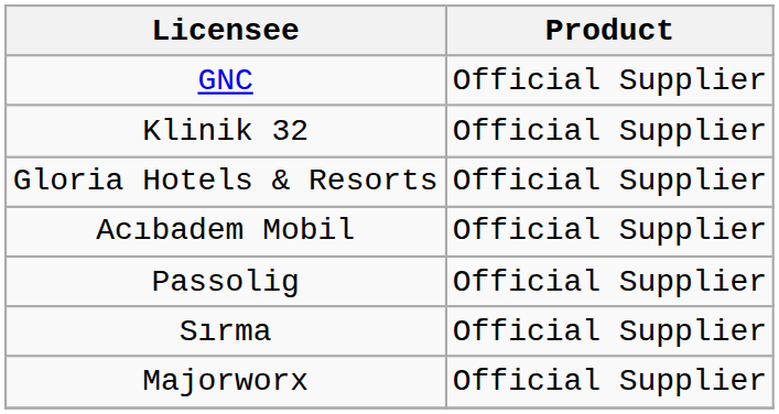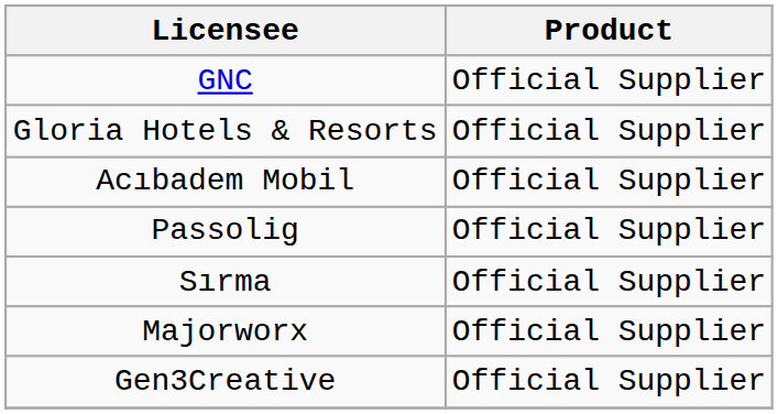- row: Klinik 32 | Official Supplier
+ row: Gen3Creative | Official Supplier
